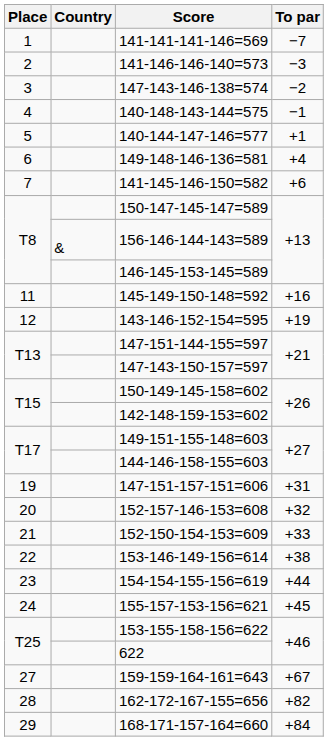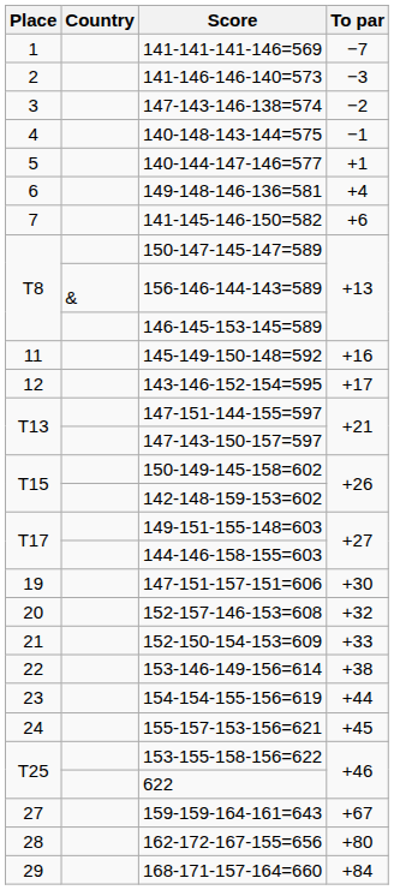143-146-152-154=595 | To par: +19 -> +17
147-151-157-151=606 | To par: +31 -> +30
162-172-167-155=656 | To par: +82 -> +80
